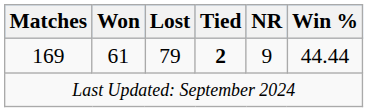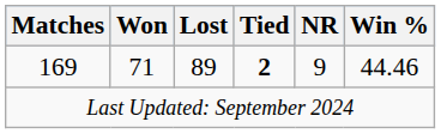169 | Won: 61 -> 71
169 | Lost: 79 -> 89
169 | Win %: 44.44 -> 44.46
